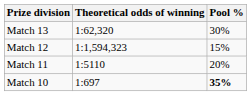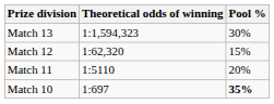Match 13 | Theoretical odds of winning: 1:62,320 -> 1:1,594,323
Match 12 | Theoretical odds of winning: 1:1,594,323 -> 1:62,320
